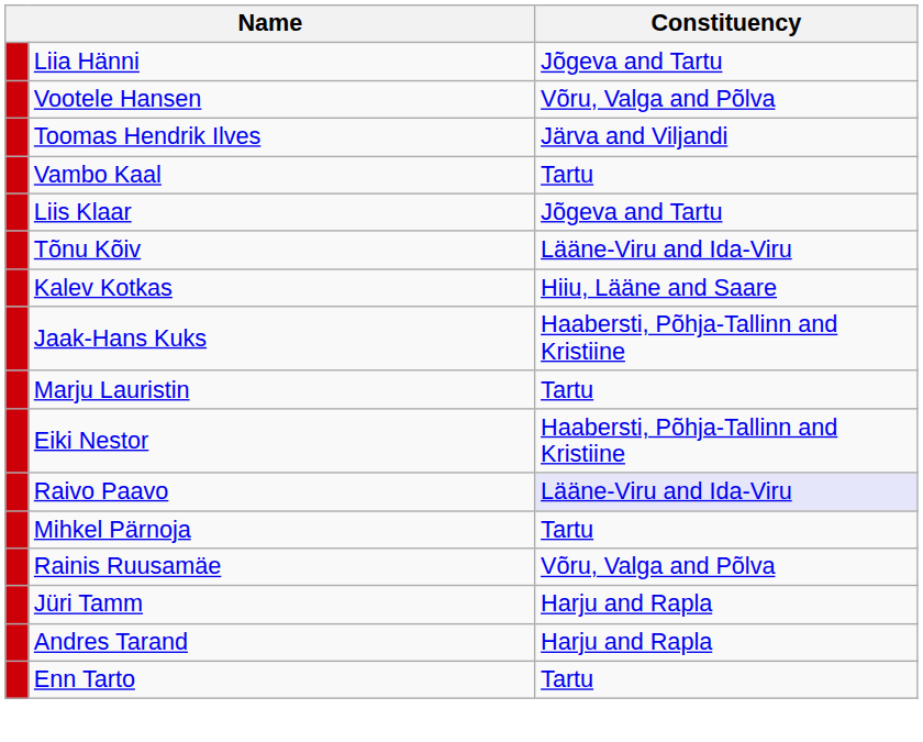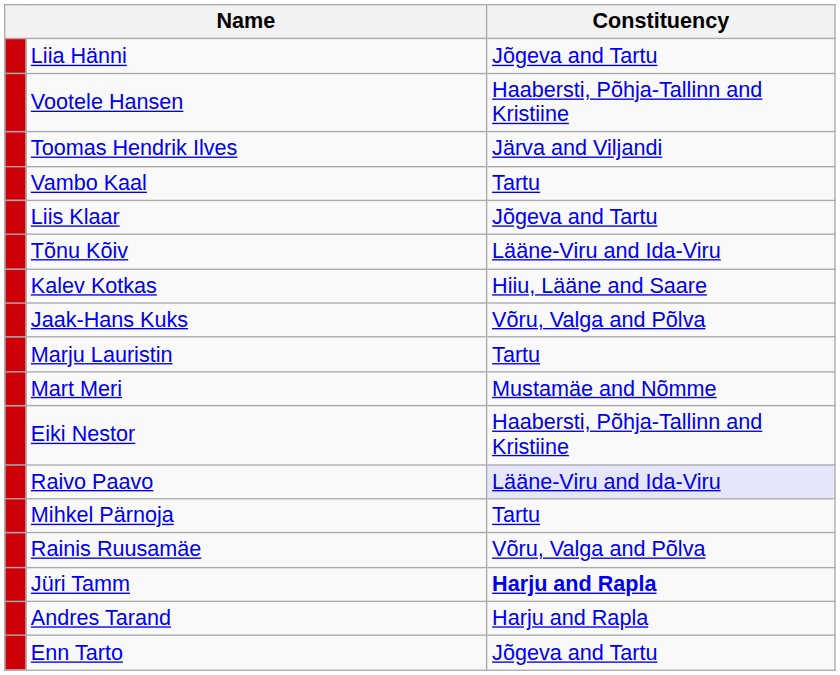Vootele Hansen | Constituency: Võru, Valga and Põlva -> Haabersti, Põhja-Tallinn and Kristiine
Jaak-Hans Kuks | Constituency: Haabersti, Põhja-Tallinn and Kristiine -> Võru, Valga and Põlva
+ row: Mart Meri | Mustamäe and Nõmme
Jüri Tamm | Constituency: normal -> bold
Enn Tarto | Constituency: Tartu -> Jõgeva and Tartu
